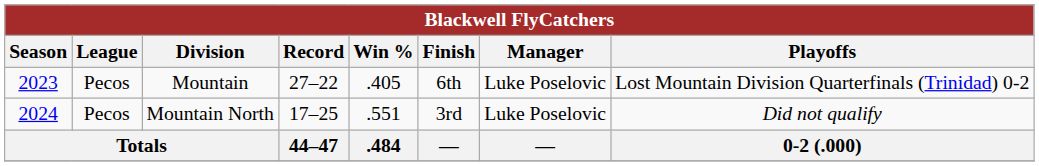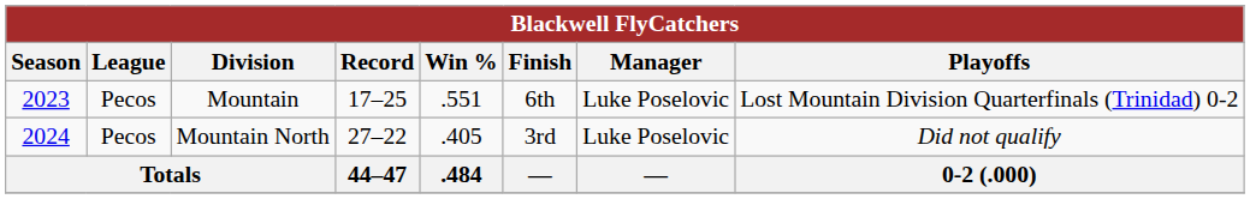Mountain | Record: 27–22 -> 17–25
Mountain | Win %: .405 -> .551
Mountain North | Record: 17–25 -> 27–22
Mountain North | Win %: .551 -> .405
